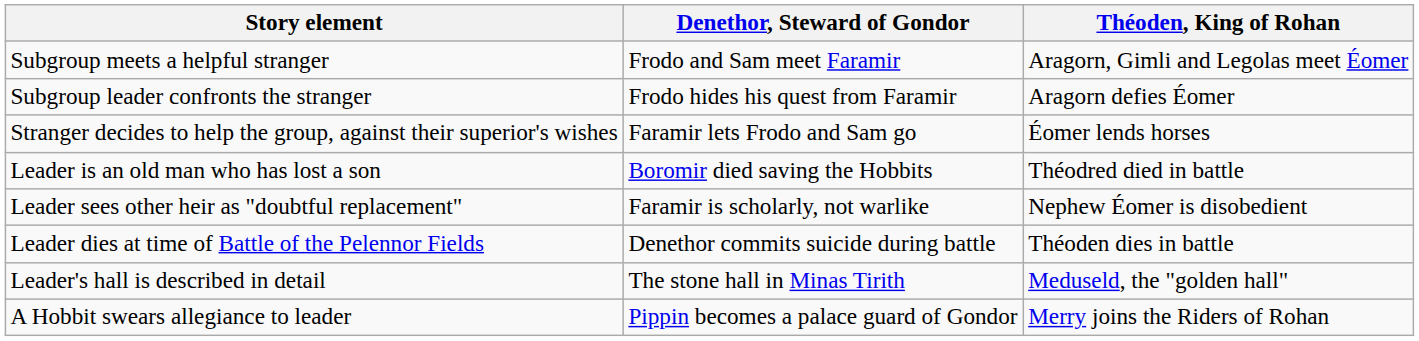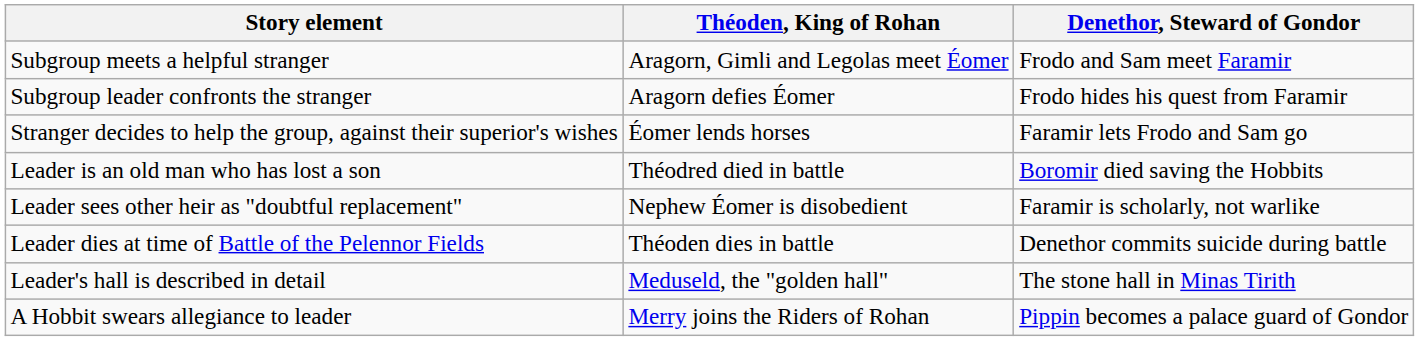columns swapped: Théoden, King of Rohan <-> Denethor, Steward of Gondor
